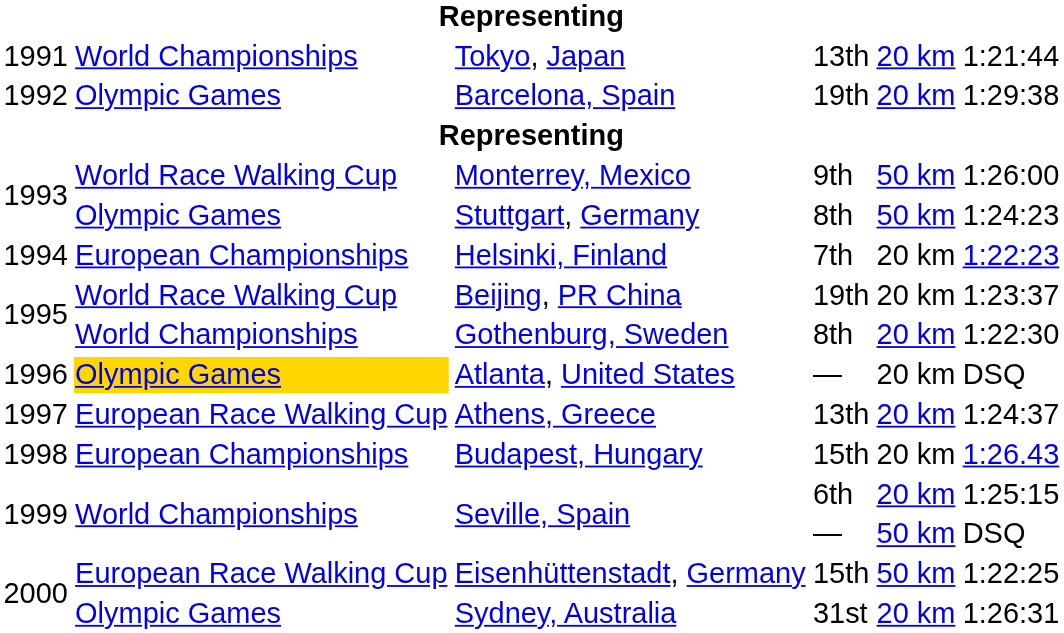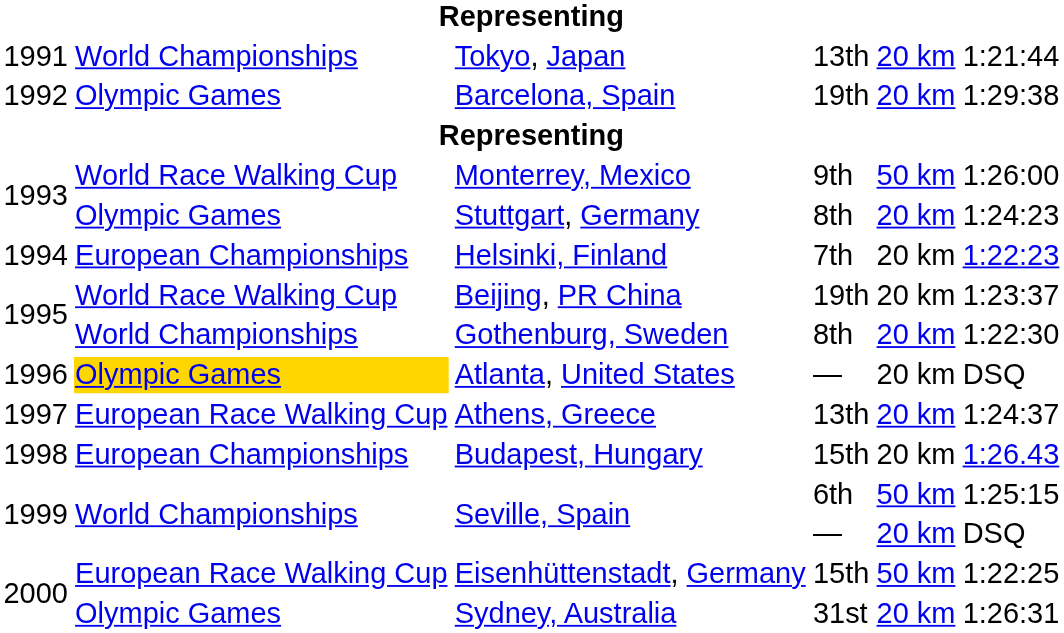Stuttgart, Germany | column 5: 50 km -> 20 km
Seville, Spain / 6th | column 5: 20 km -> 50 km
Seville, Spain / — | column 5: 50 km -> 20 km
